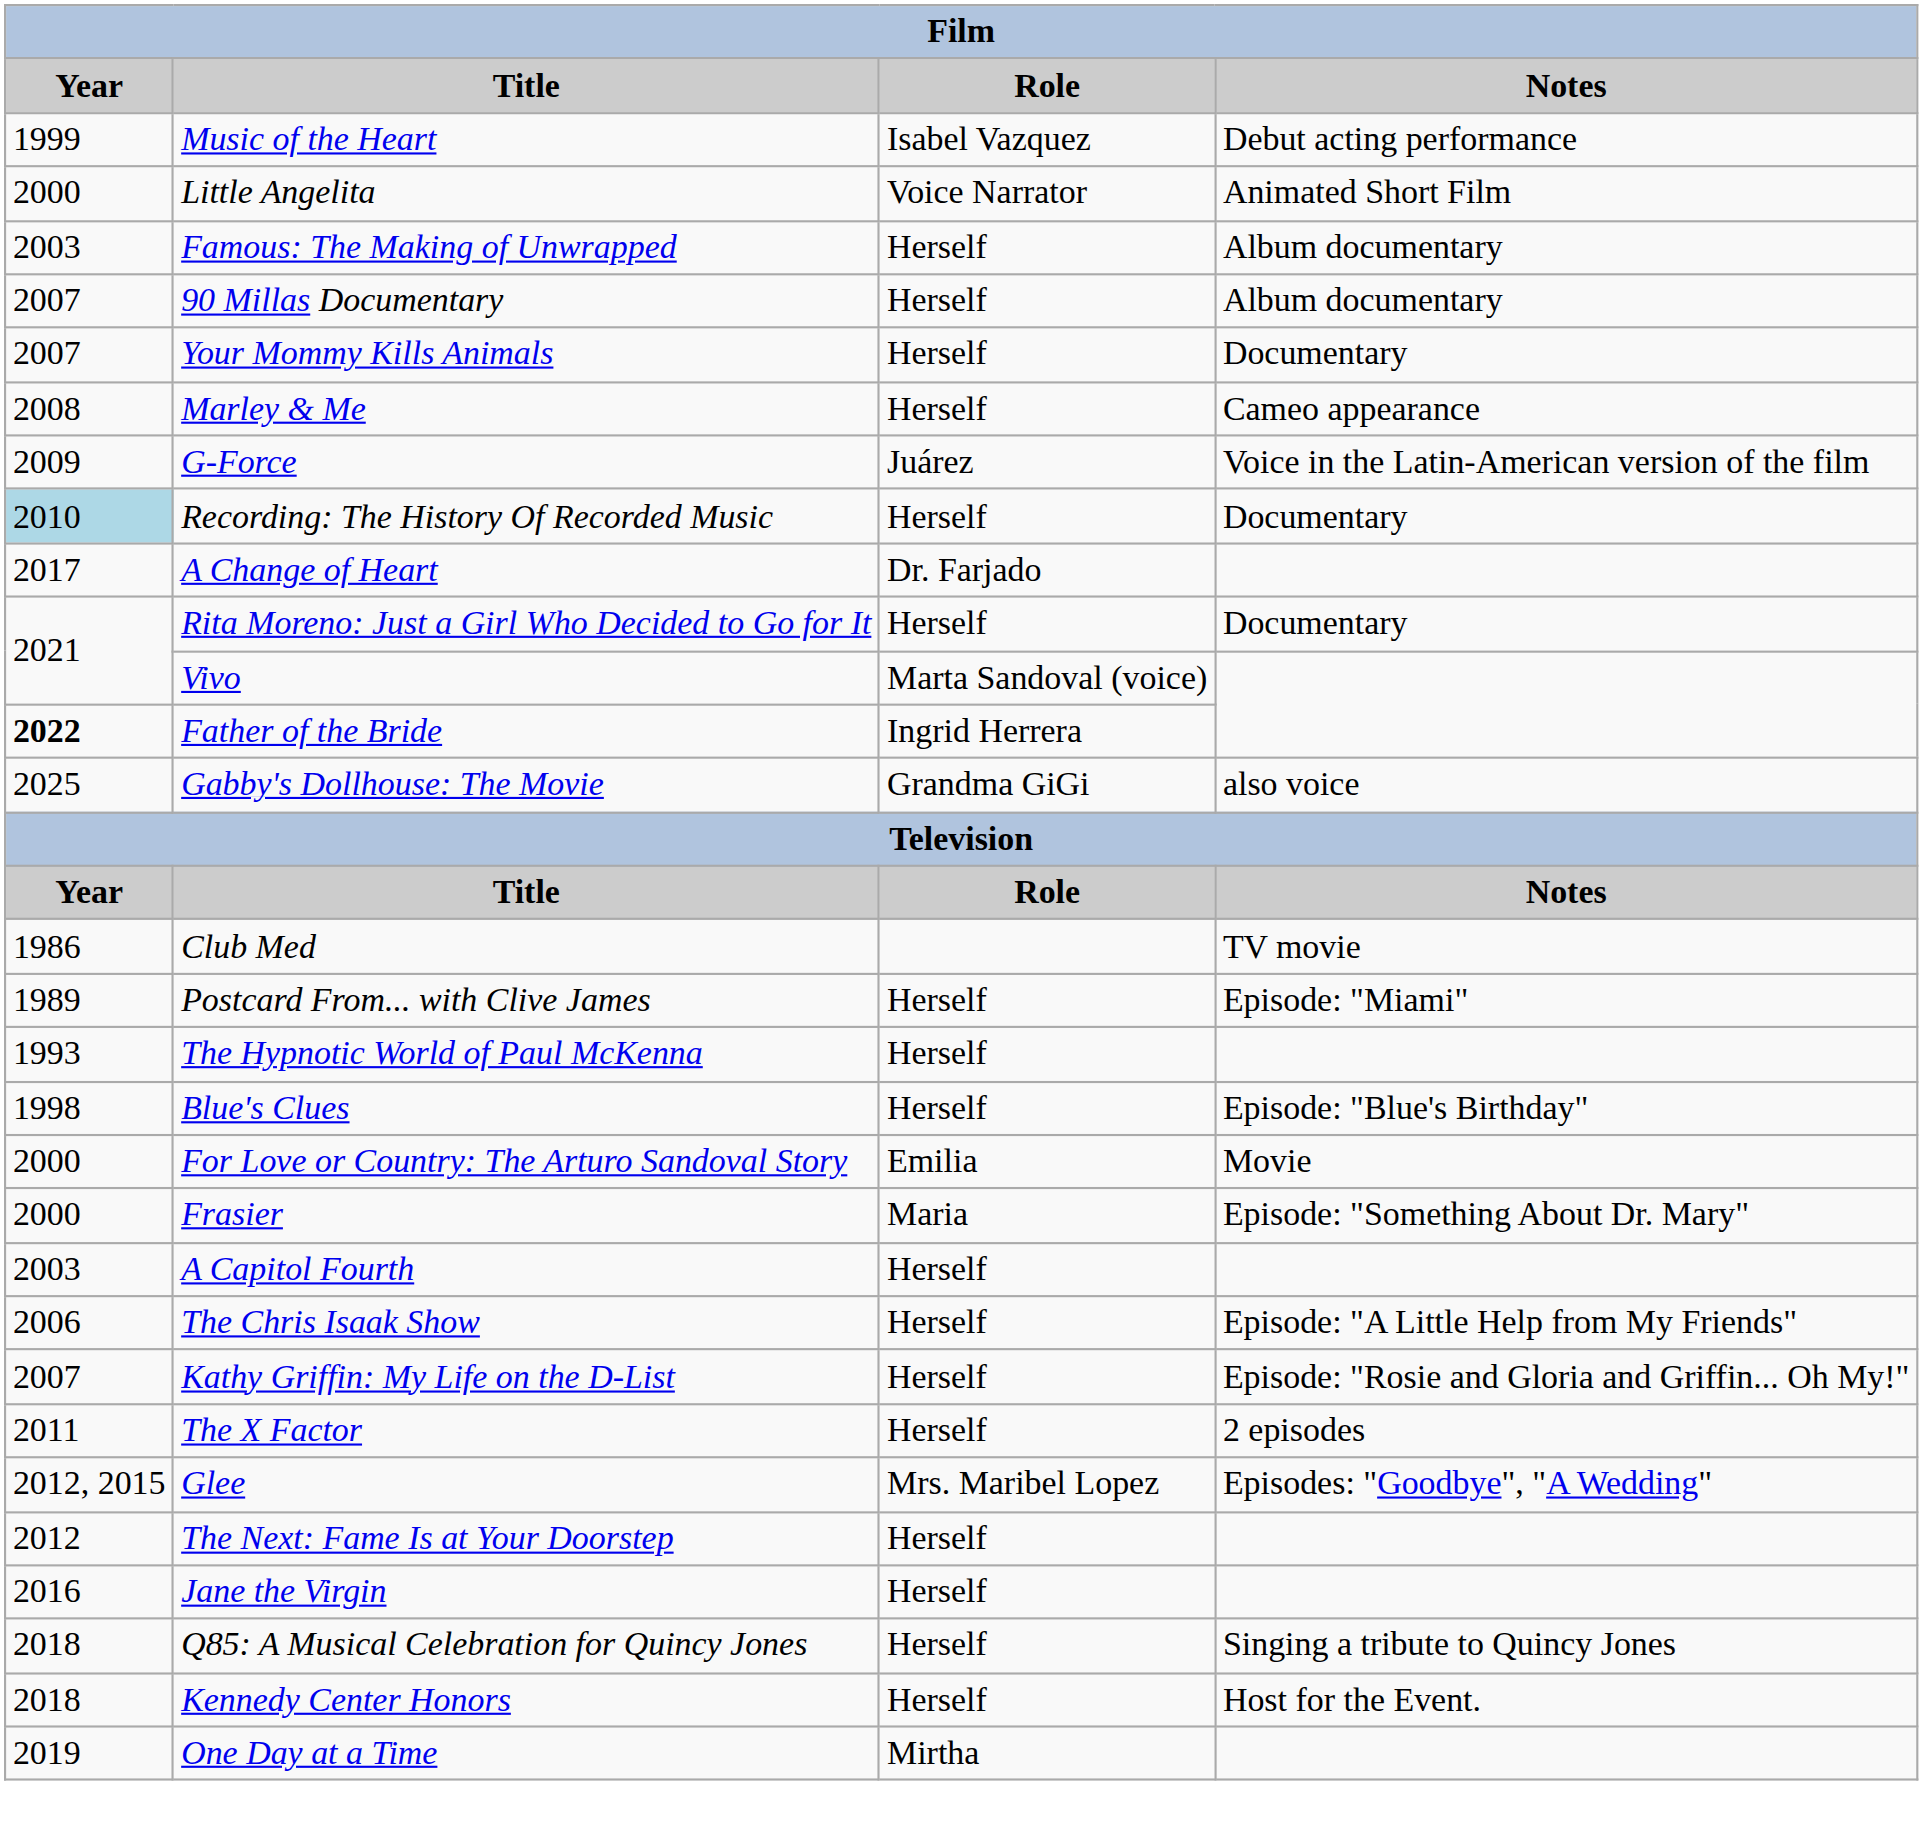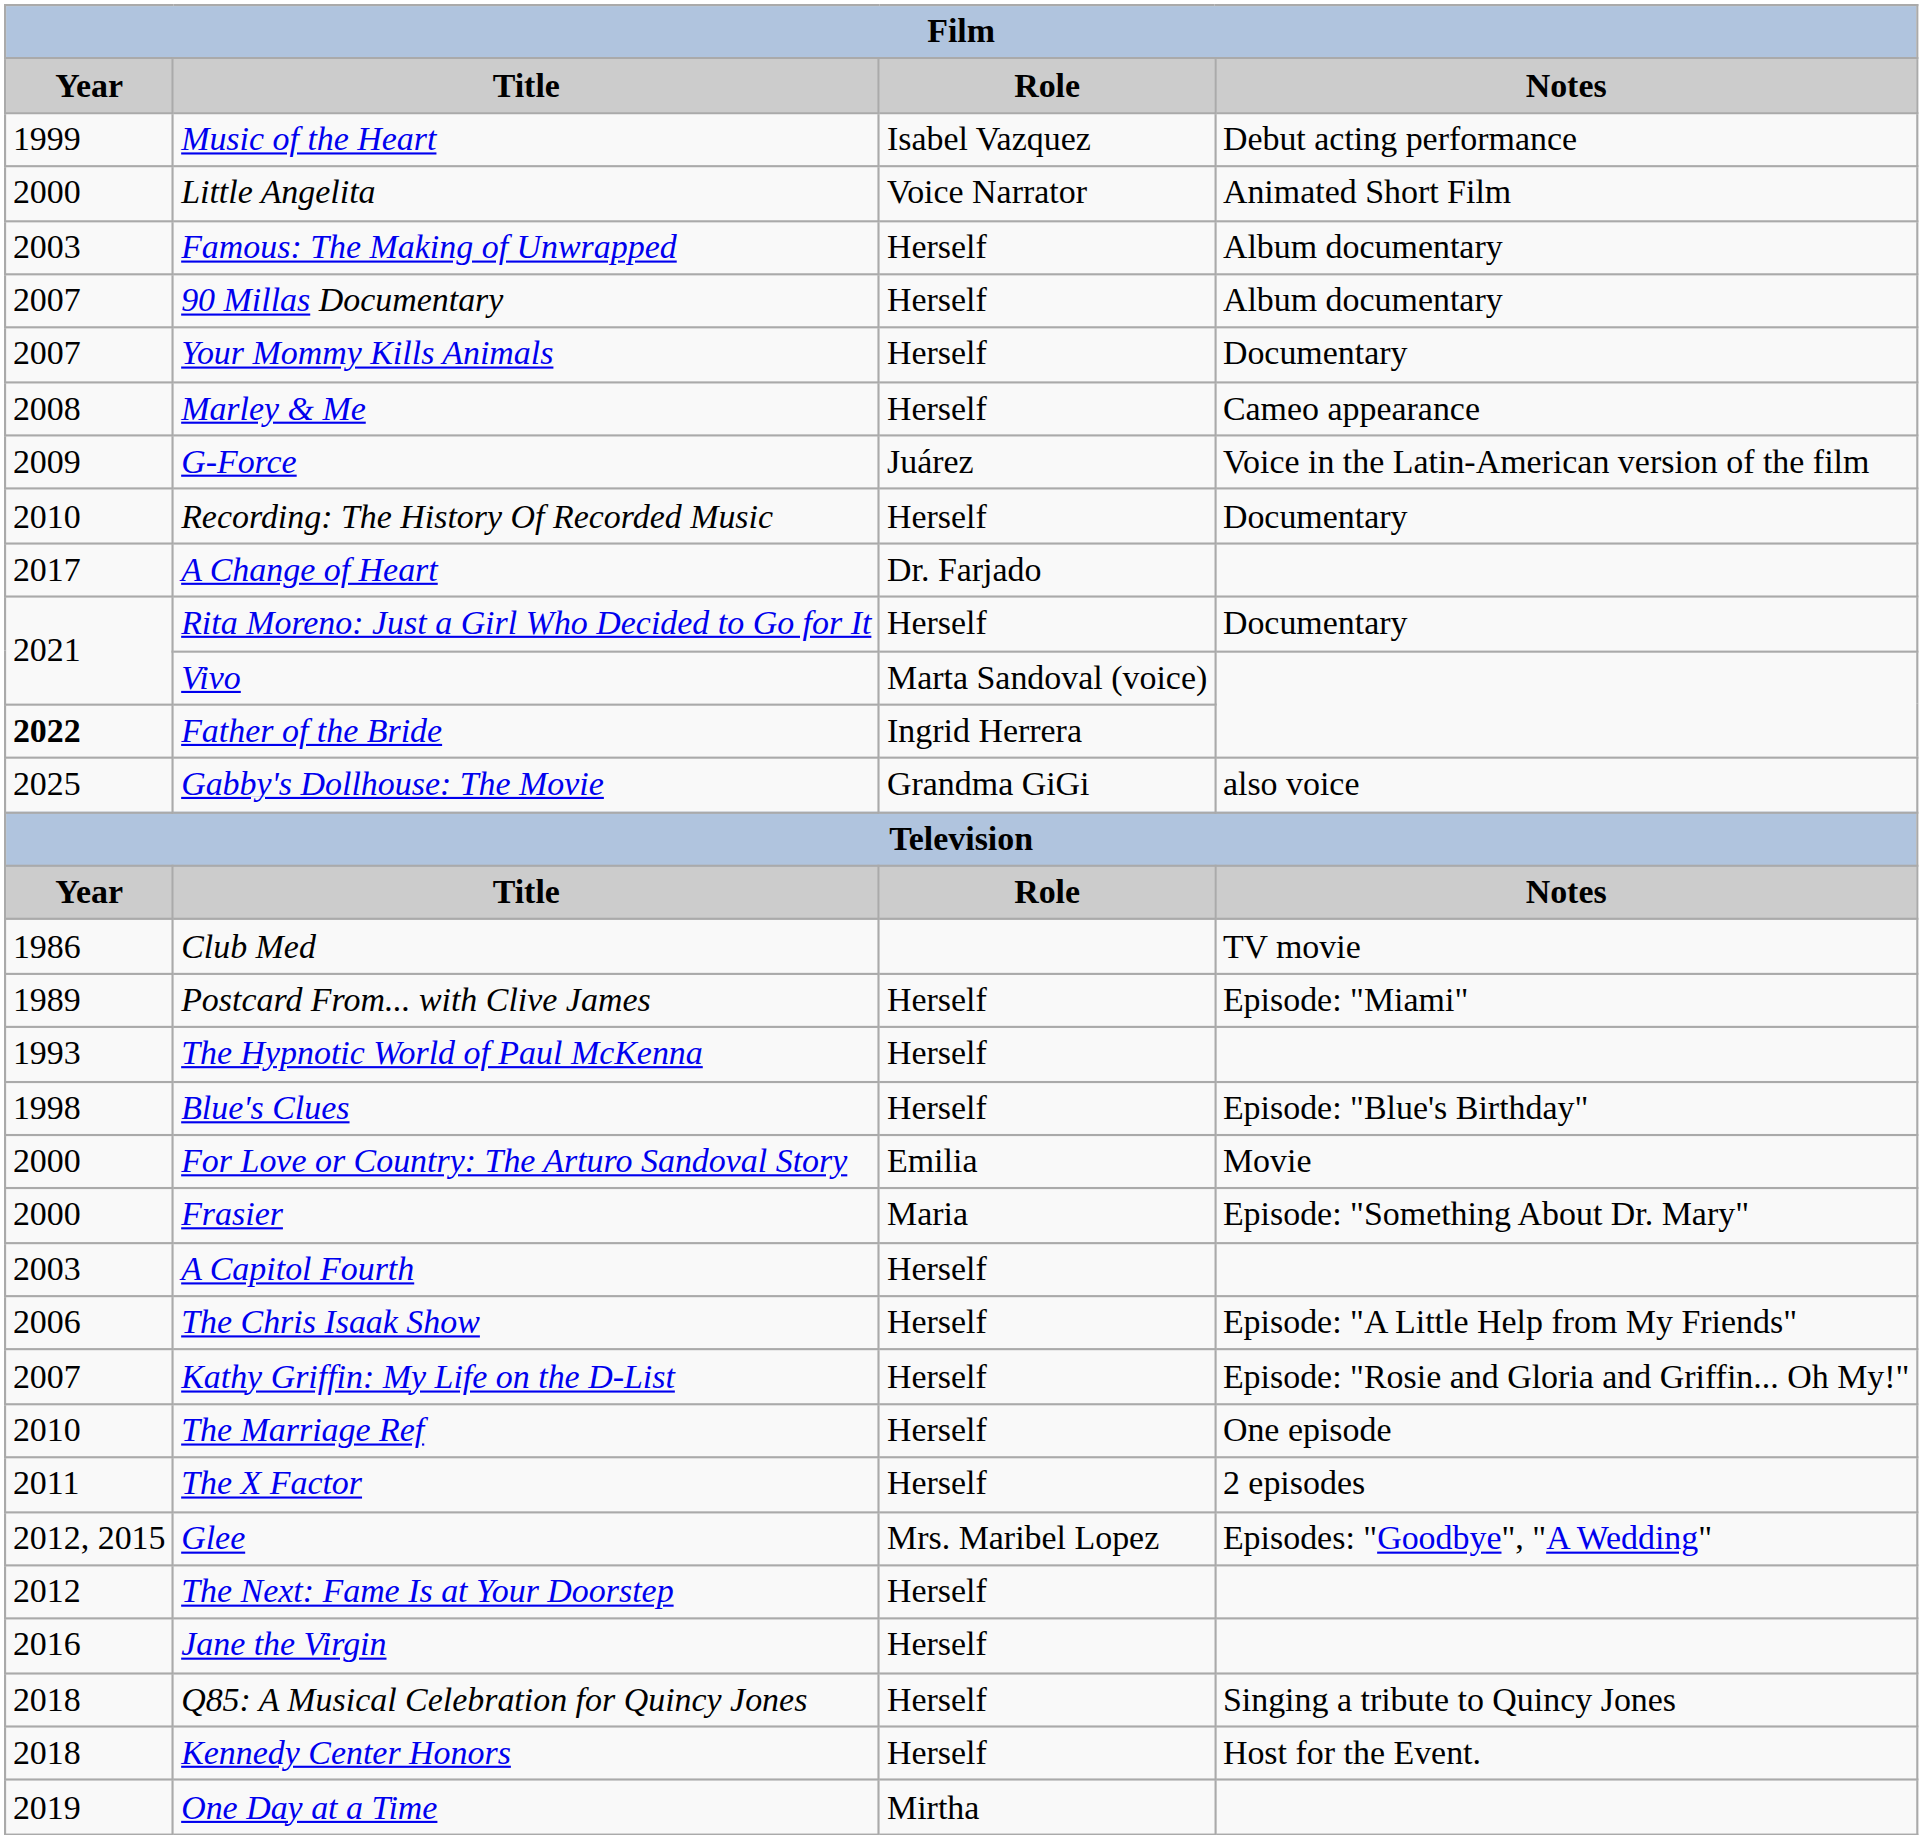Recording: The History Of Recorded Music | Year: lightblue background -> no background
+ row: 2010 | The Marriage Ref | Herself | One episode
